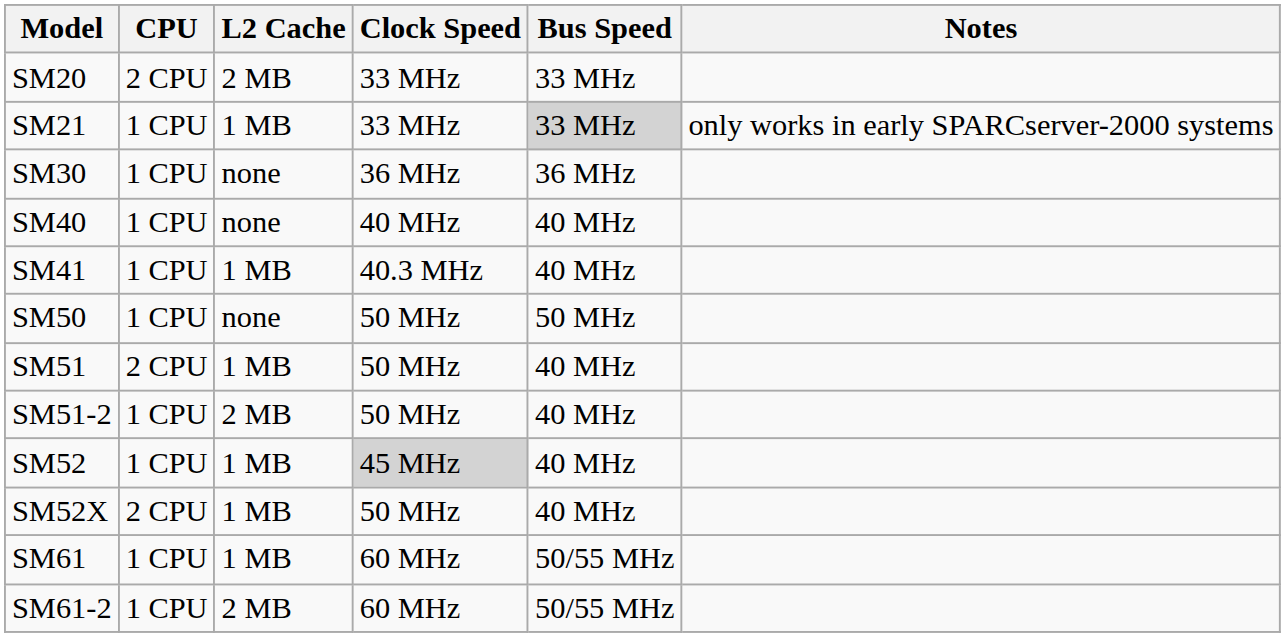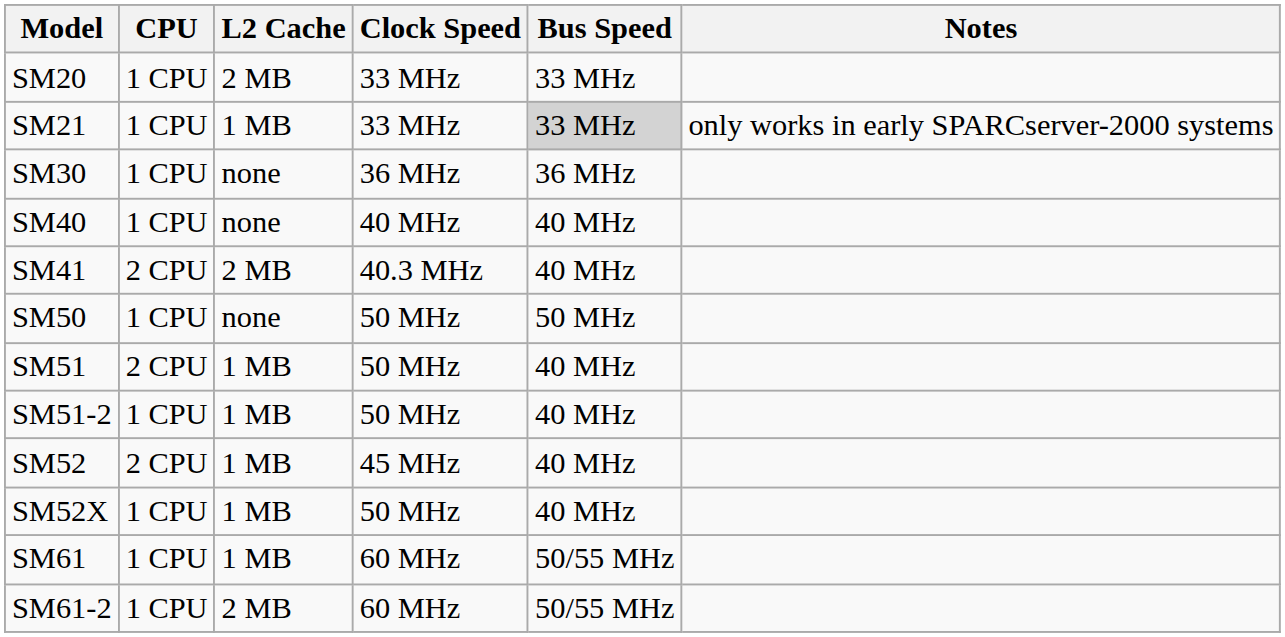SM20 | CPU: 2 CPU -> 1 CPU
SM41 | CPU: 1 CPU -> 2 CPU
SM41 | L2 Cache: 1 MB -> 2 MB
SM51-2 | L2 Cache: 2 MB -> 1 MB
SM52 | CPU: 1 CPU -> 2 CPU
SM52 | Clock Speed: lightgrey background -> no background
SM52X | CPU: 2 CPU -> 1 CPU
